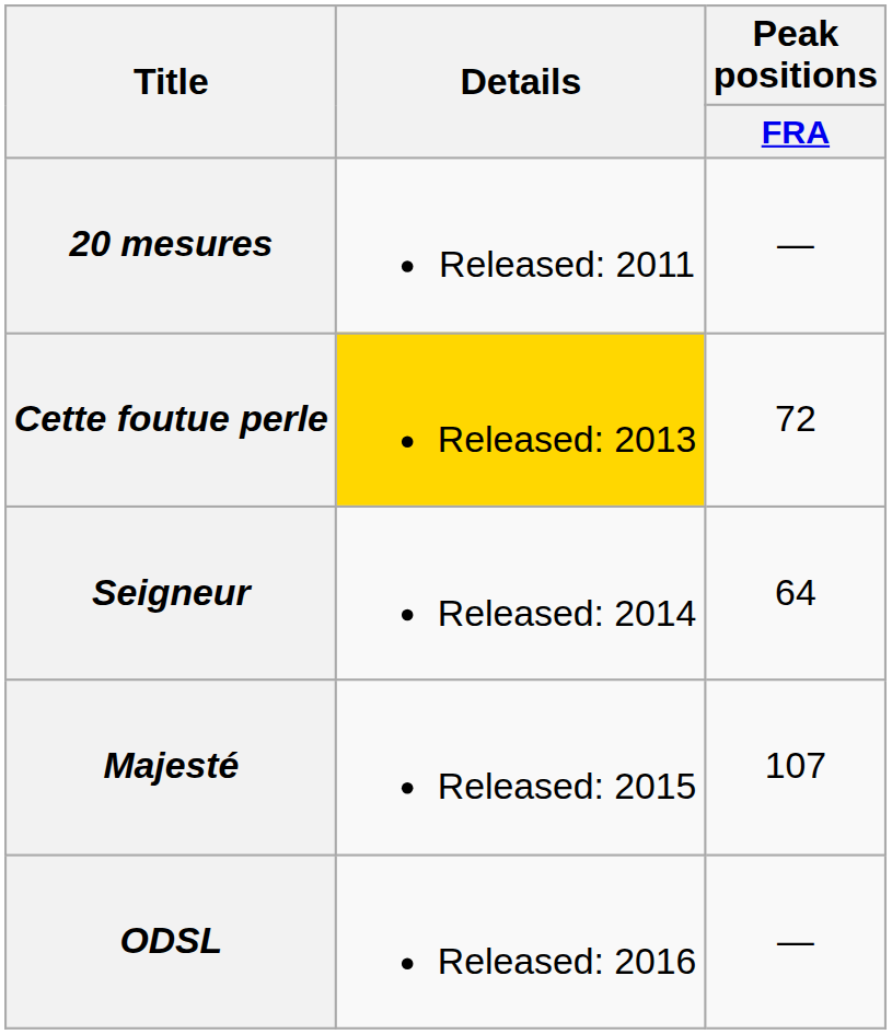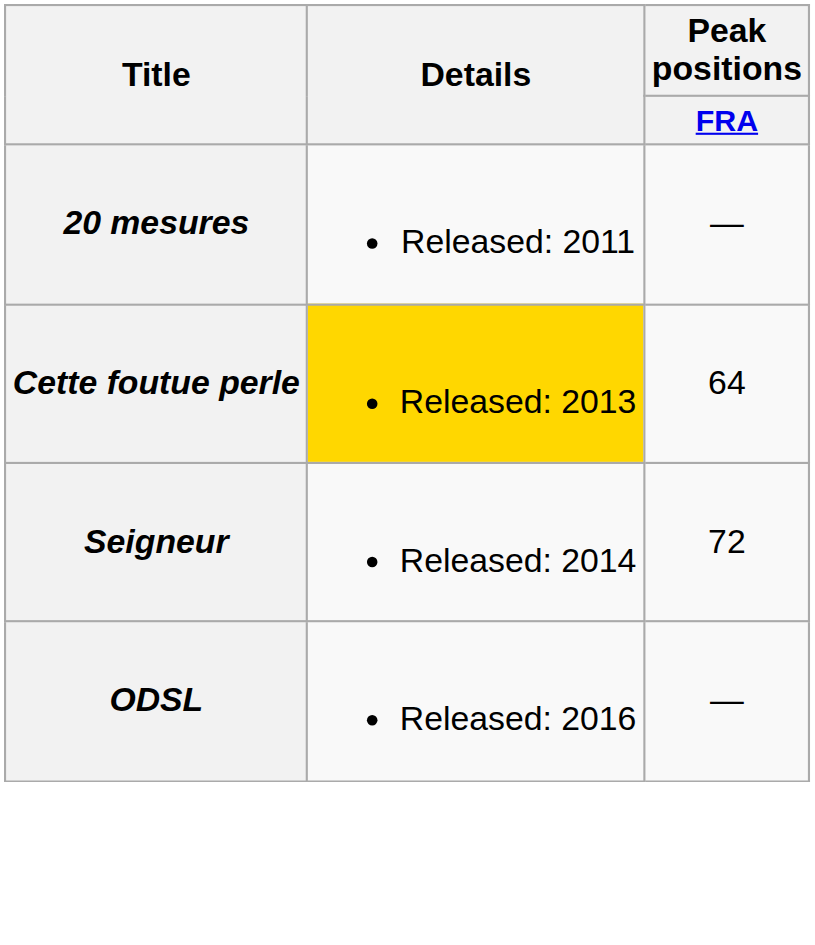Cette foutue perle | Peak positions / FRA: 72 -> 64
Seigneur | Peak positions / FRA: 64 -> 72
- row: Majesté | Released: 2015 | 107
